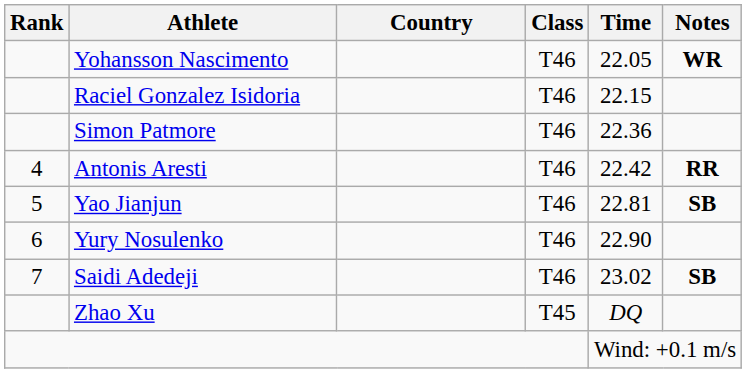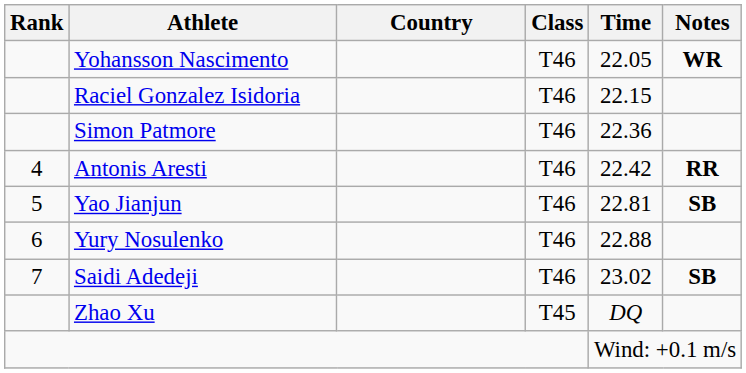Yury Nosulenko | Time: 22.90 -> 22.88
